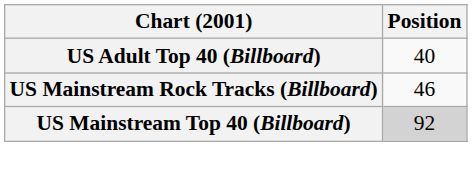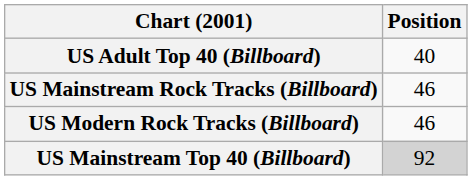+ row: US Modern Rock Tracks (Billboard) | 46
